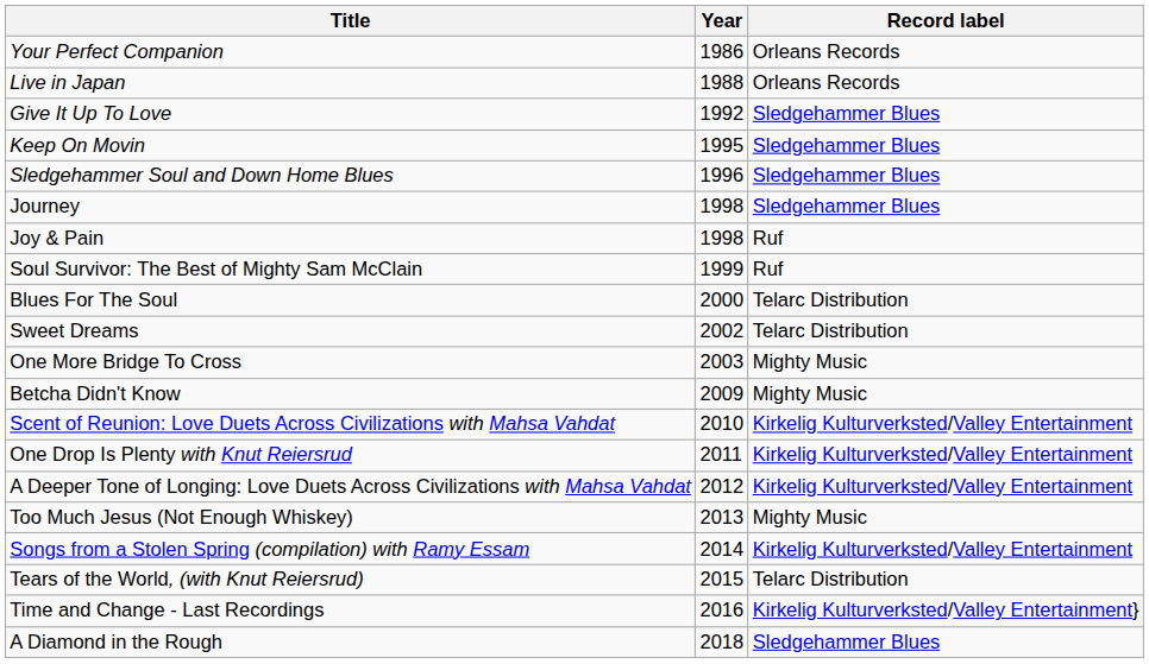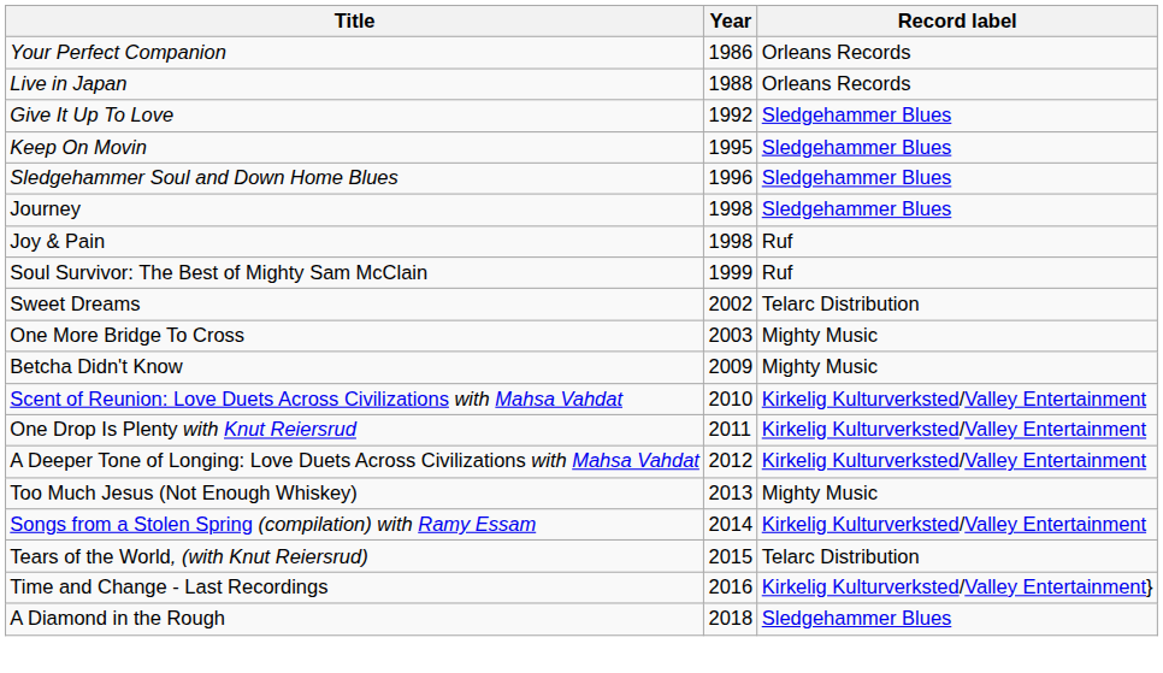- row: Blues For The Soul | 2000 | Telarc Distribution
